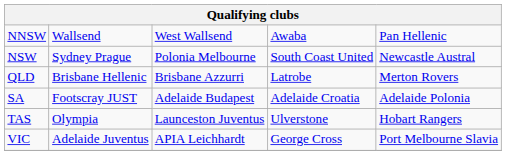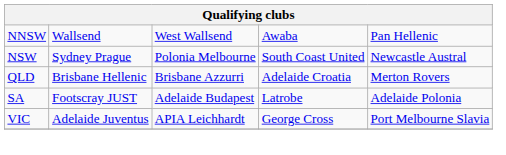QLD | column 4: Latrobe -> Adelaide Croatia
SA | column 4: Adelaide Croatia -> Latrobe
- row: TAS | Olympia | Launceston Juventus | Ulverstone | Hobart Rangers
